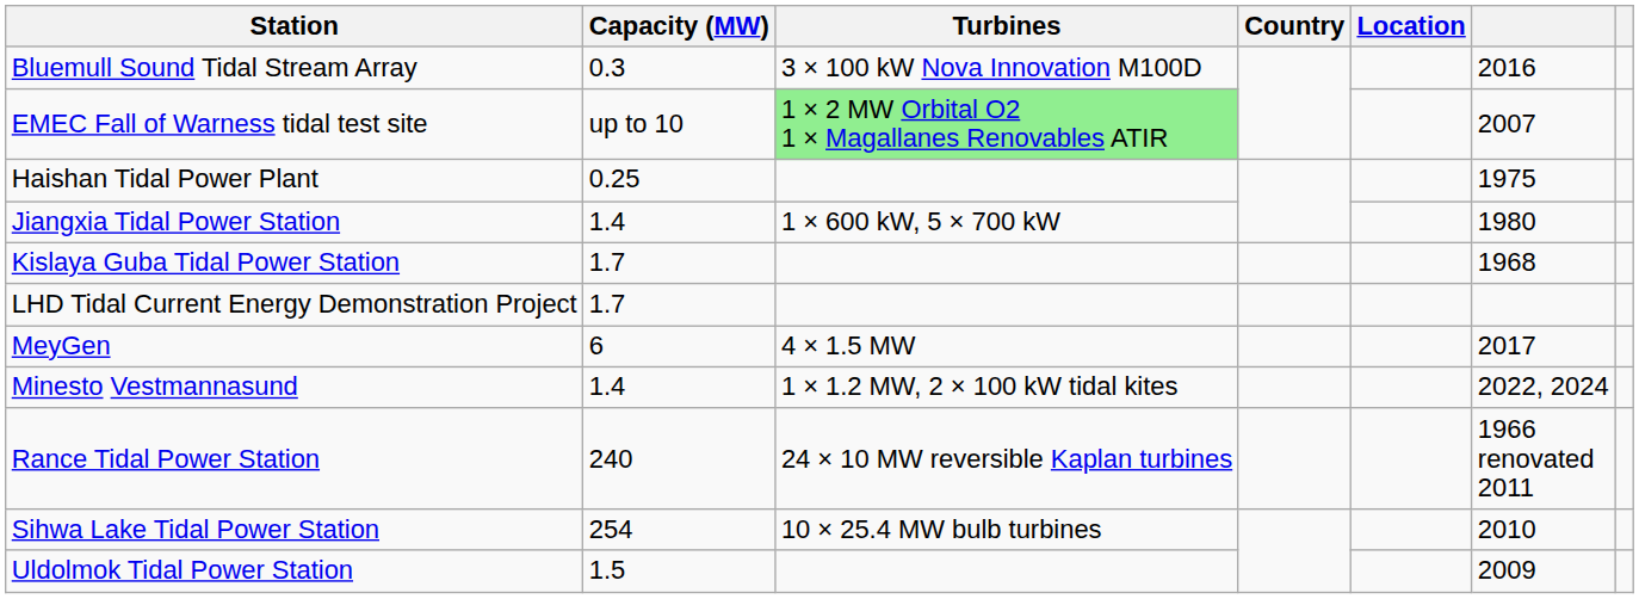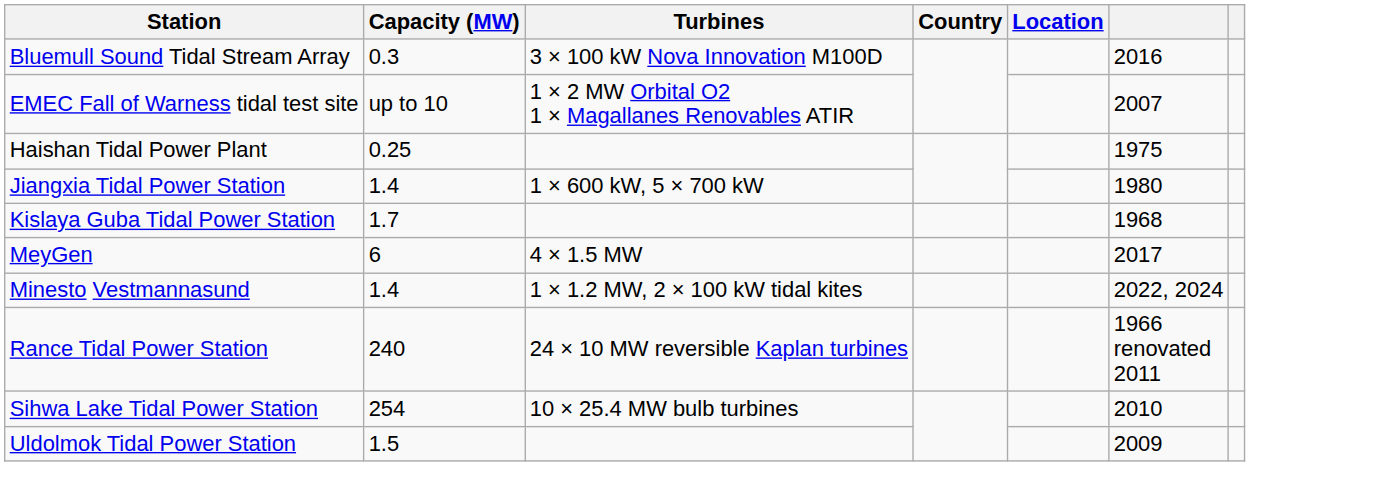EMEC Fall of Warness tidal test site | Turbines: lightgreen background -> no background
- row: LHD Tidal Current Energy Demonstration Project | 1.7
